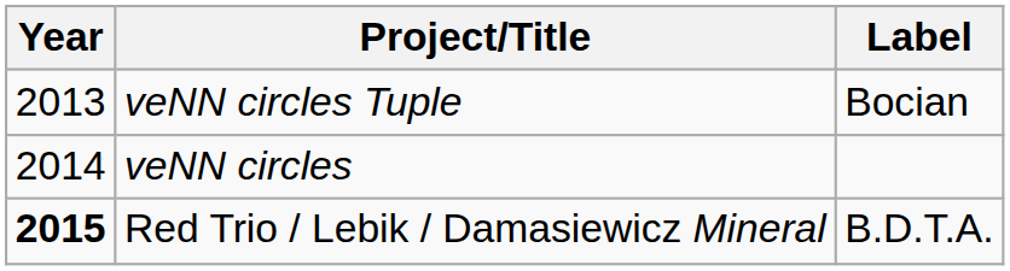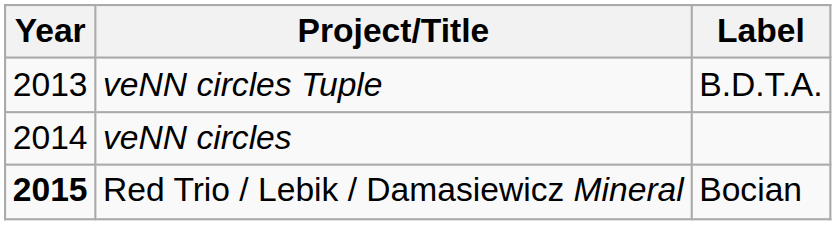veNN circles Tuple | Label: Bocian -> B.D.T.A.
Red Trio / Lebik / Damasiewicz Mineral | Label: B.D.T.A. -> Bocian
